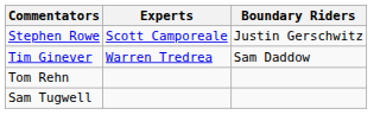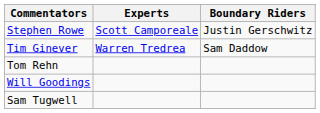+ row: Will Goodings
